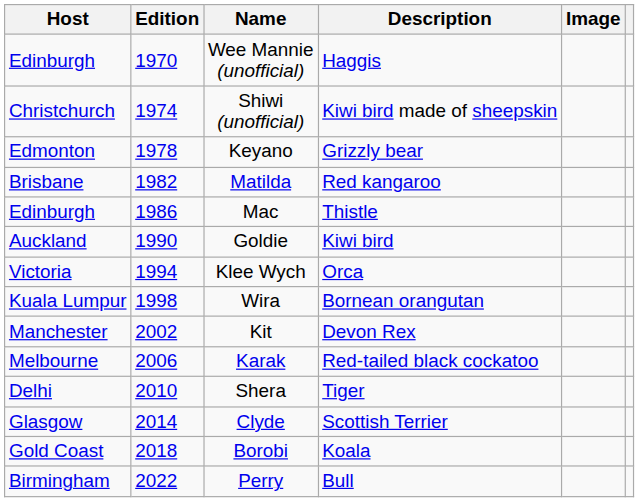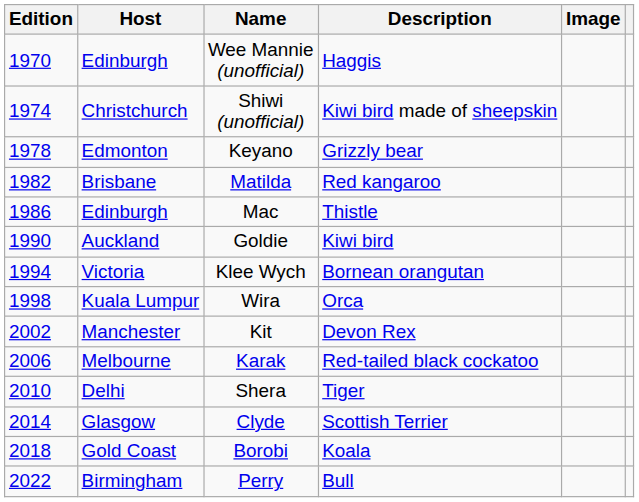columns swapped: Edition <-> Host
Klee Wych | Description: Orca -> Bornean orangutan
Wira | Description: Bornean orangutan -> Orca
